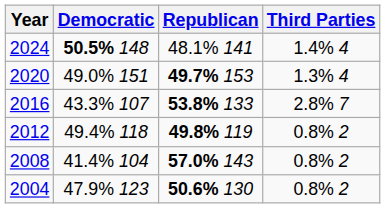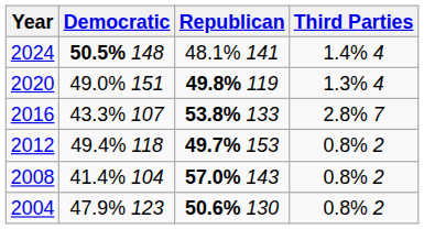2020 | Republican: 49.7% 153 -> 49.8% 119
2012 | Republican: 49.8% 119 -> 49.7% 153
